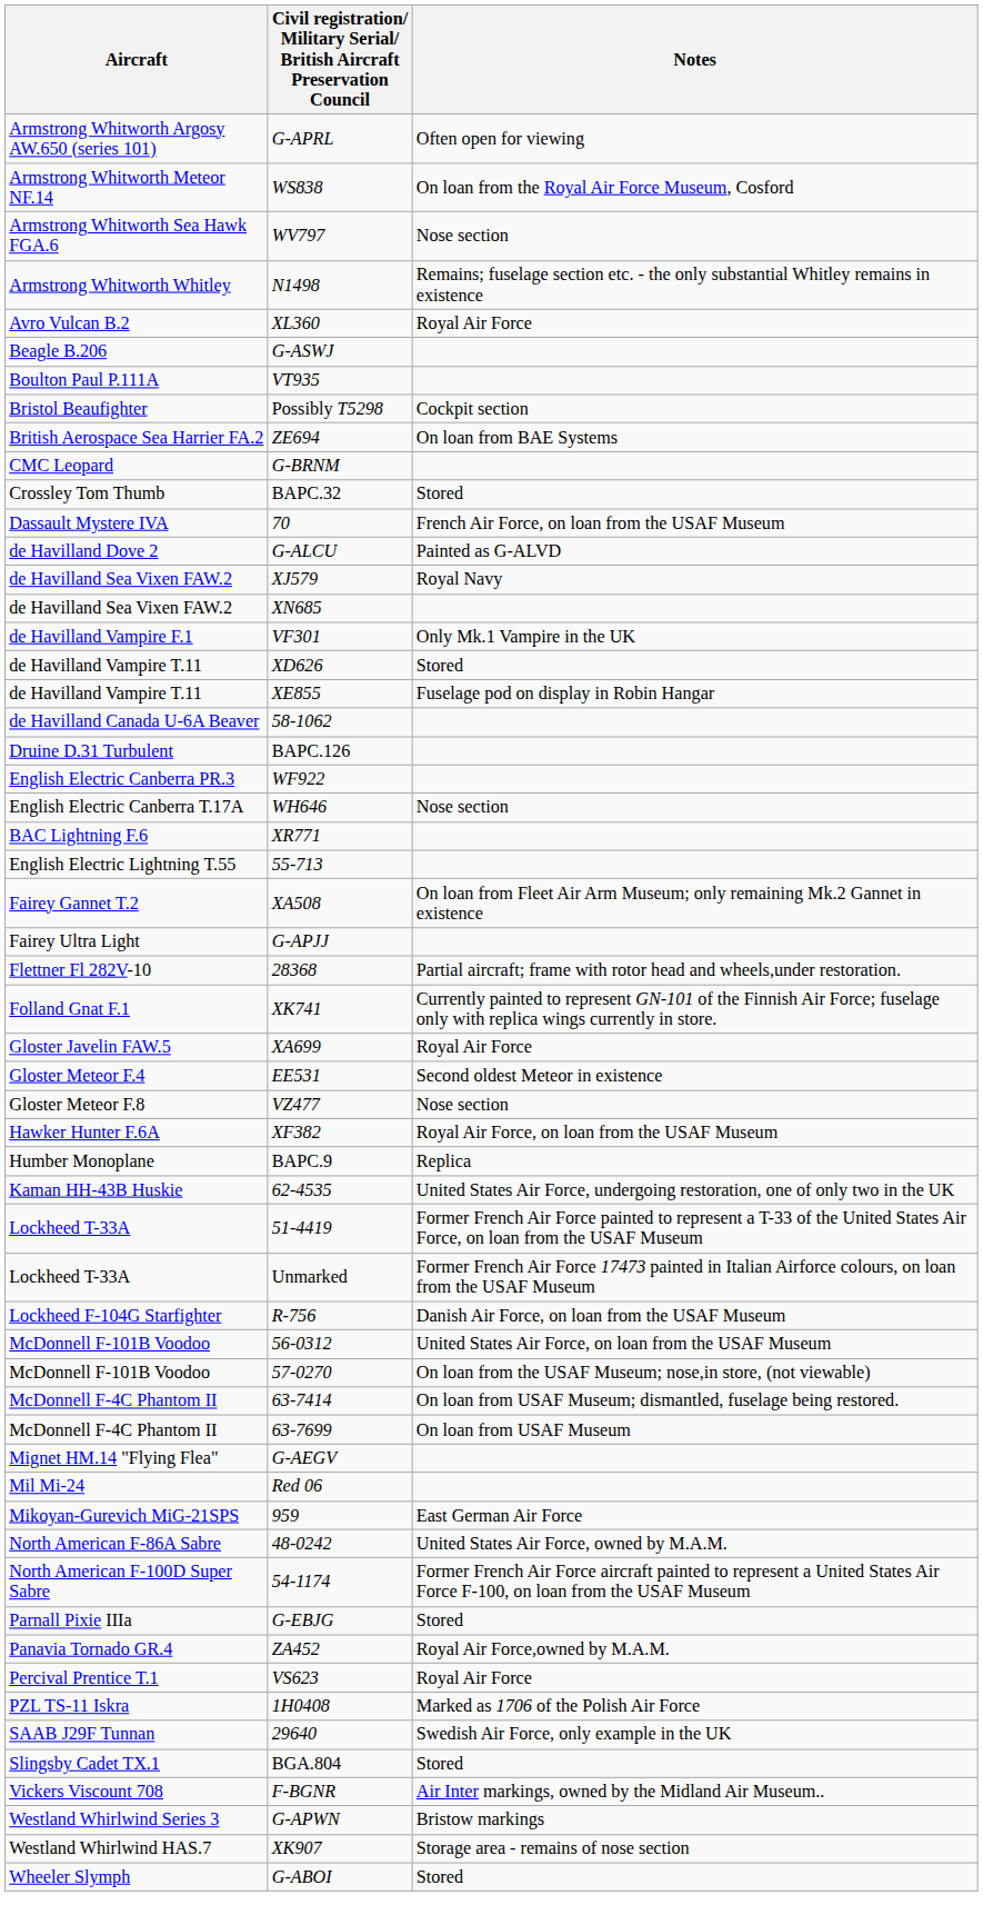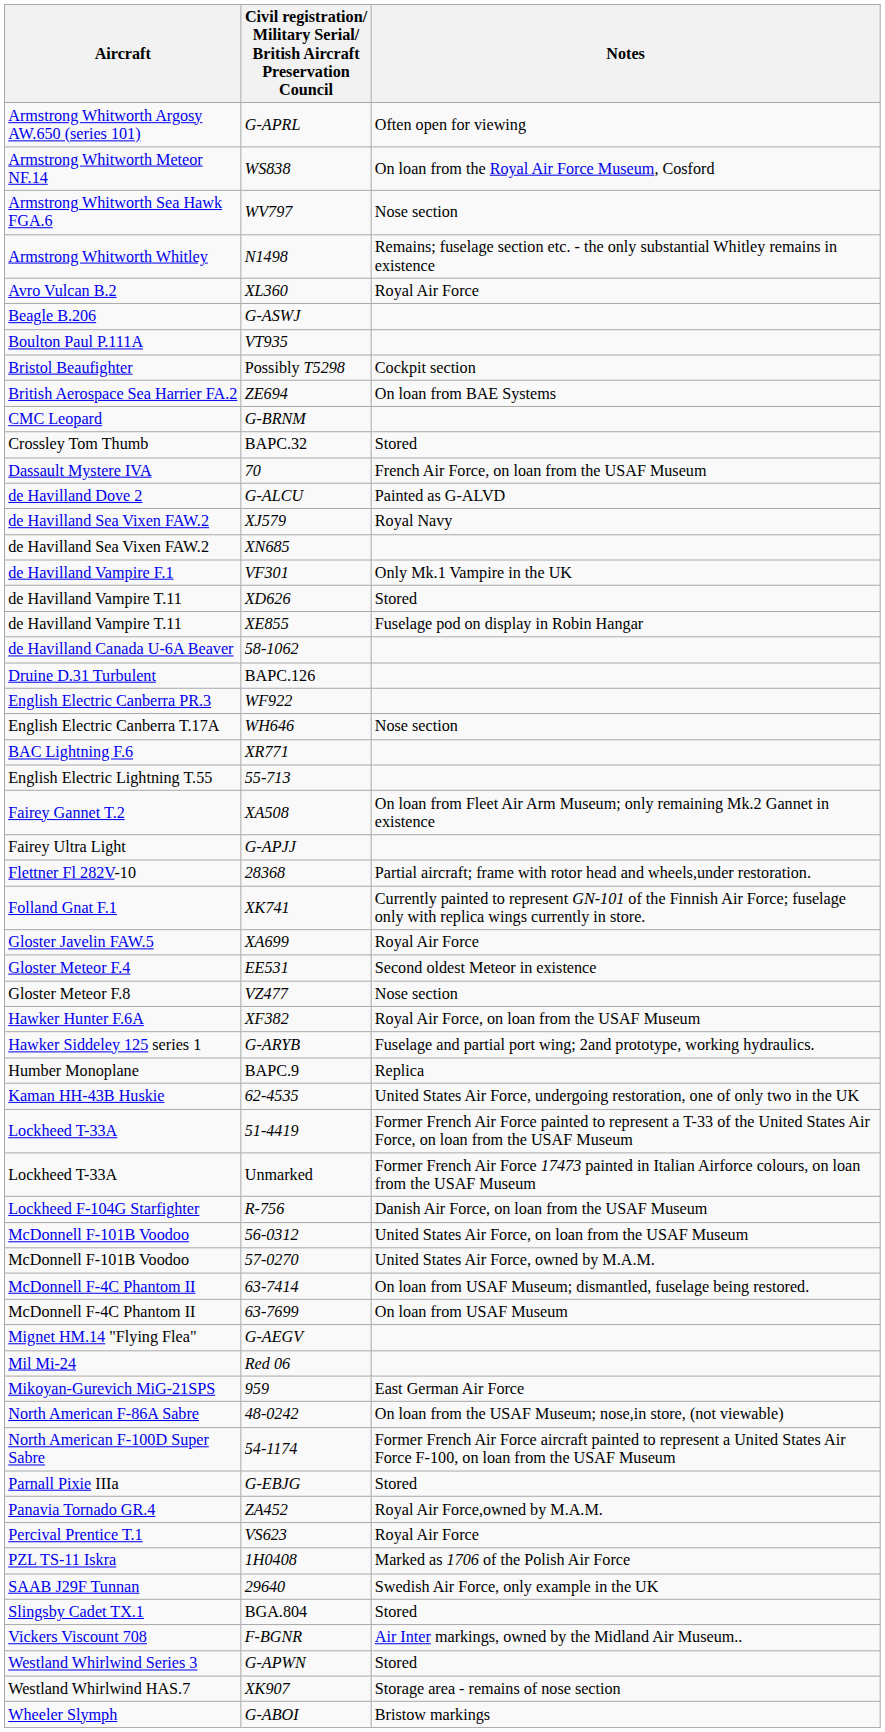+ row: Hawker Siddeley 125 series 1 | G-ARYB | Fuselage and partial port wing; 2and prototype, working hydraulics.
57-0270 | Notes: On loan from the USAF Museum; nose,in store, (not viewable) -> United States Air Force, owned by M.A.M.
48-0242 | Notes: United States Air Force, owned by M.A.M. -> On loan from the USAF Museum; nose,in store, (not viewable)
G-APWN | Notes: Bristow markings -> Stored
G-ABOI | Notes: Stored -> Bristow markings
